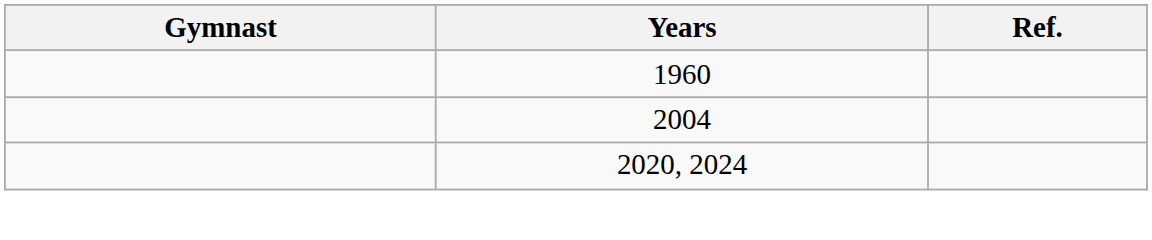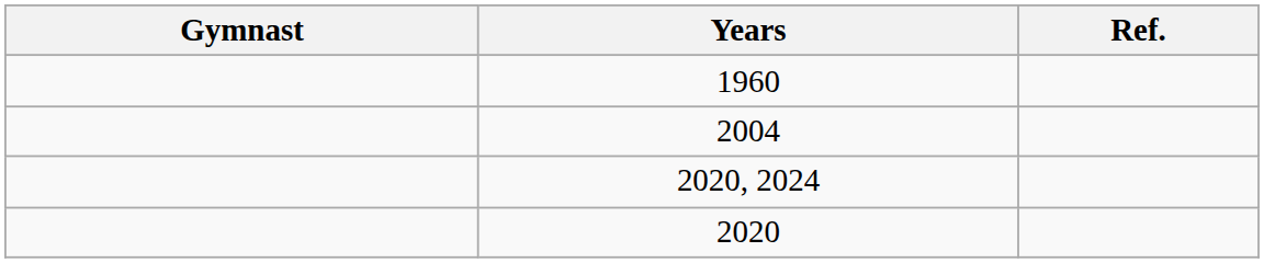+ row: 2020
